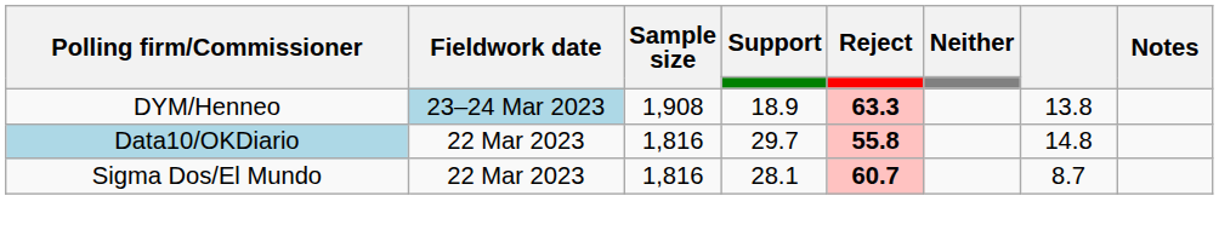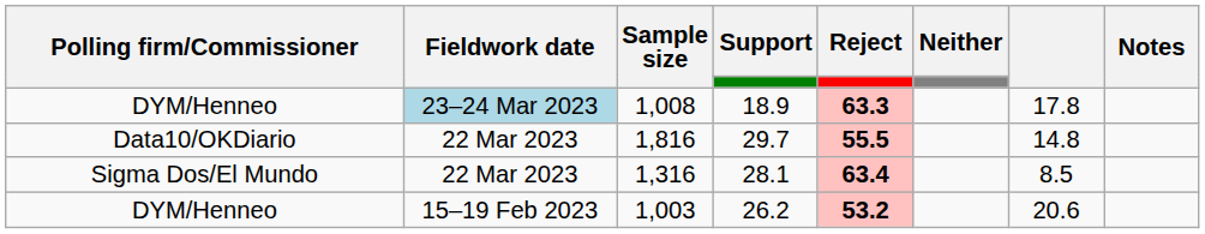18.9 | Sample size: 1,908 -> 1,008
18.9 | column 7: 13.8 -> 17.8
29.7 | Polling firm/Commissioner: lightblue background -> no background
29.7 | Reject: 55.8 -> 55.5
28.1 | Sample size: 1,816 -> 1,316
28.1 | Reject: 60.7 -> 63.4
28.1 | column 7: 8.7 -> 8.5
+ row: DYM/Henneo | 15–19 Feb 2023 | 1,003 | 26.2 | 53.2 | 20.6
